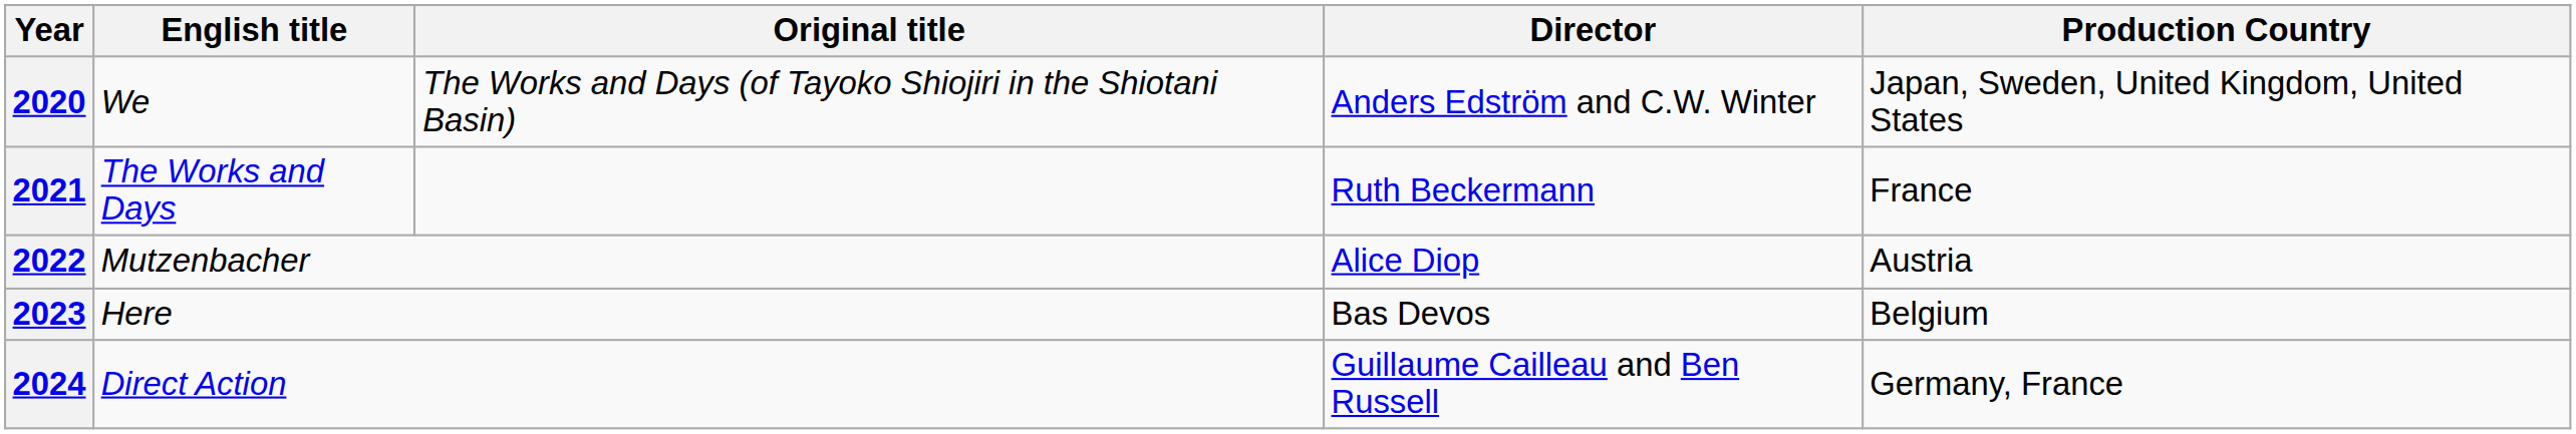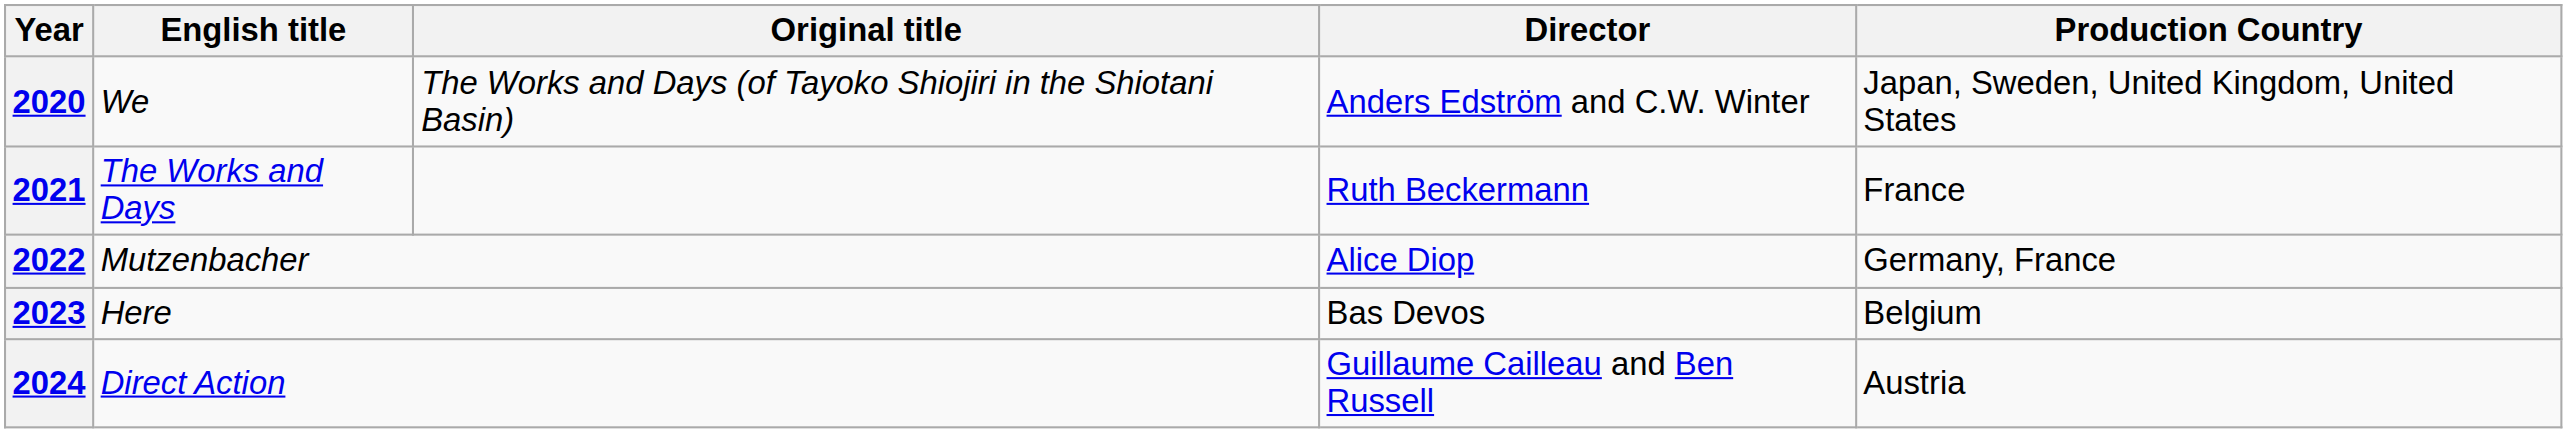2022 | Production Country: Austria -> Germany, France
2024 | Production Country: Germany, France -> Austria
